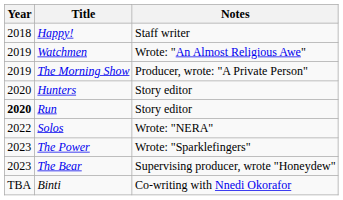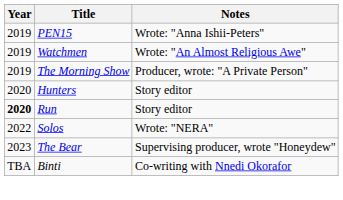- row: 2018 | Happy! | Staff writer
+ row: 2019 | PEN15 | Wrote: "Anna Ishii-Peters"
- row: 2023 | The Power | Wrote: "Sparklefingers"
